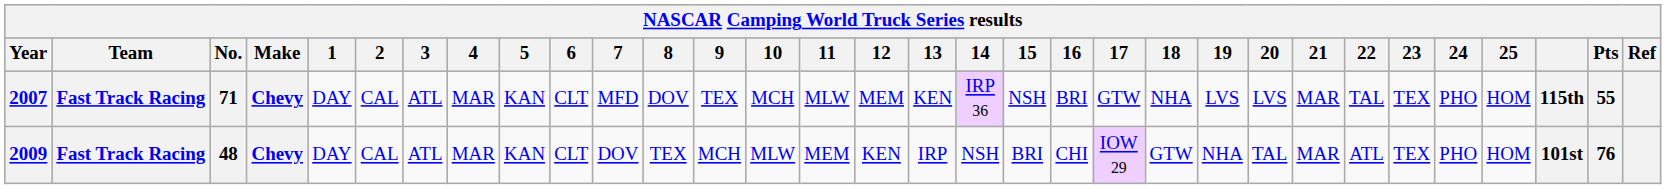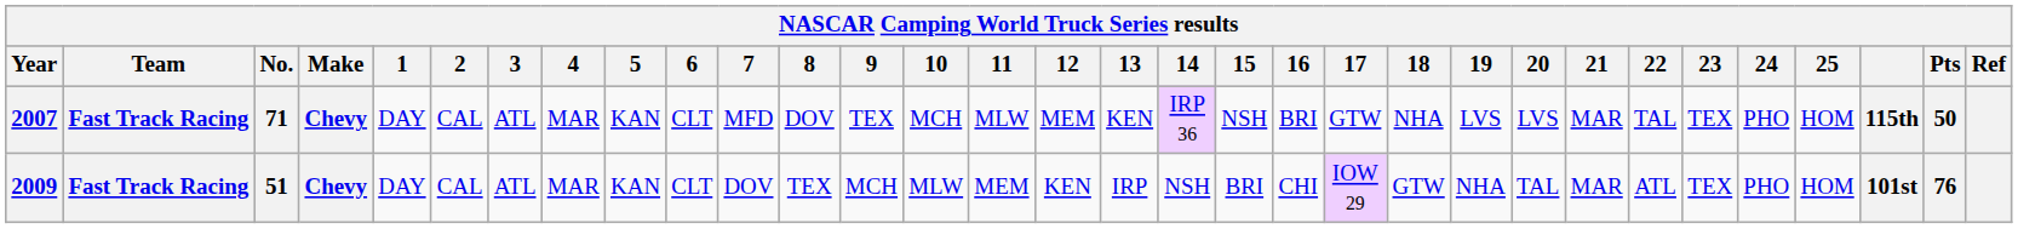2007 | Pts: 55 -> 50
2009 | No.: 48 -> 51
